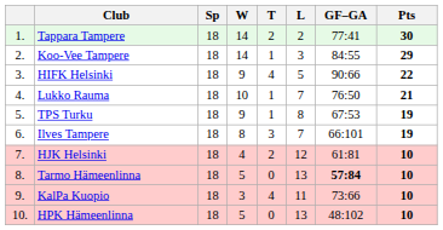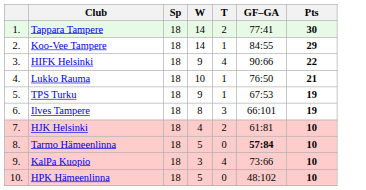- column: L | 2 | 3 | 5 | 7 | 8 | 7 | 12 | 13 | 11 | 13
